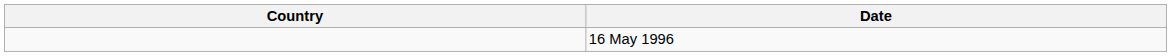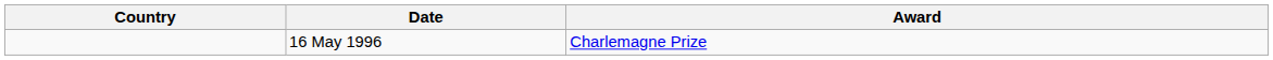+ column: Award | Charlemagne Prize
